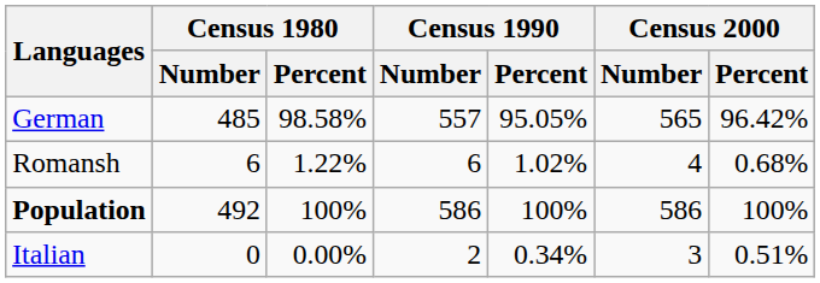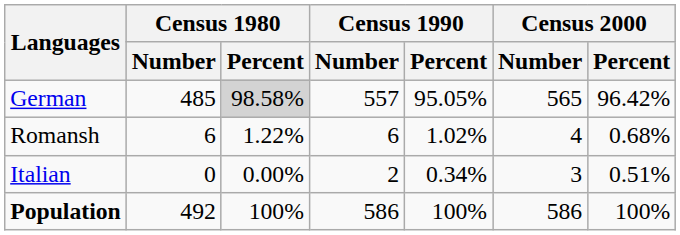German | Census 1980 / Percent: no background -> lightgrey background
rows swapped: Italian <-> Population
